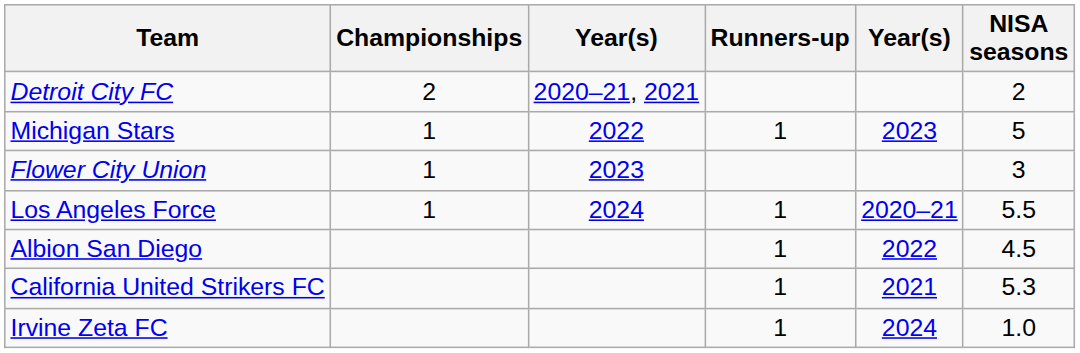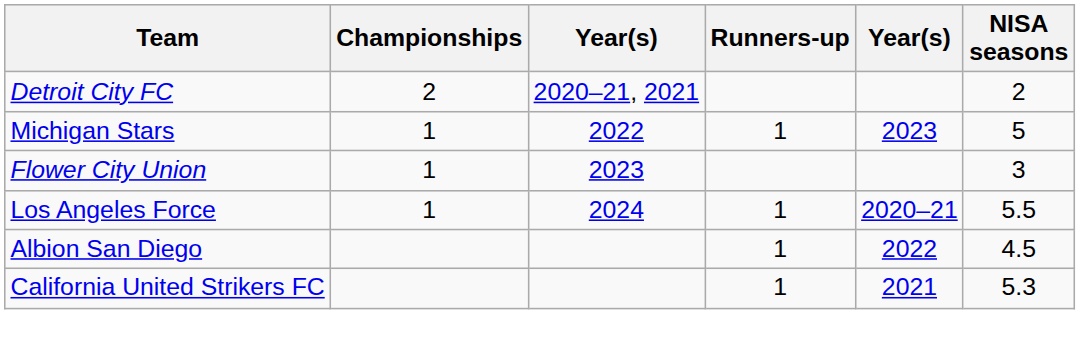- row: Irvine Zeta FC | 1 | 2024 | 1.0
